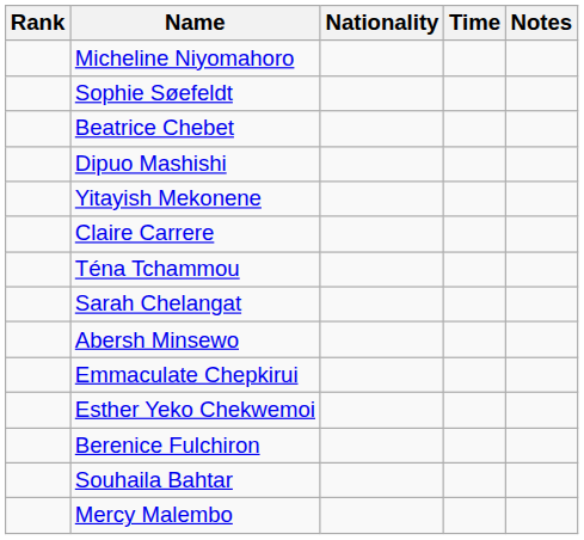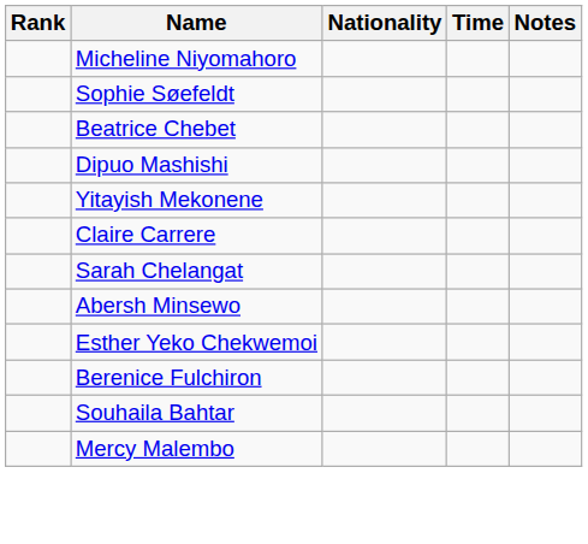- row: Téna Tchammou
- row: Emmaculate Chepkirui
